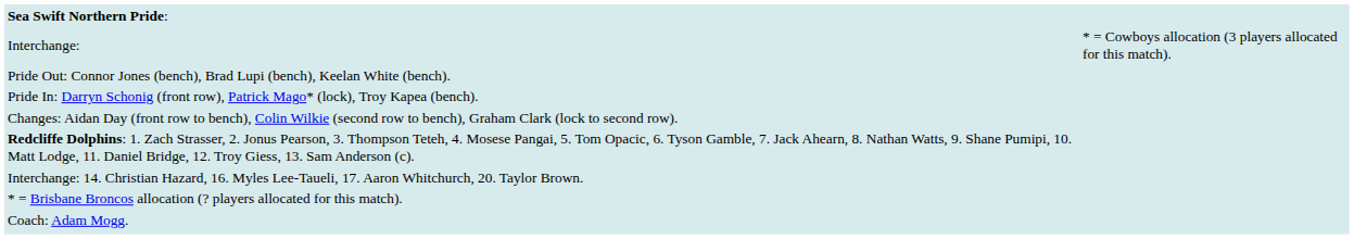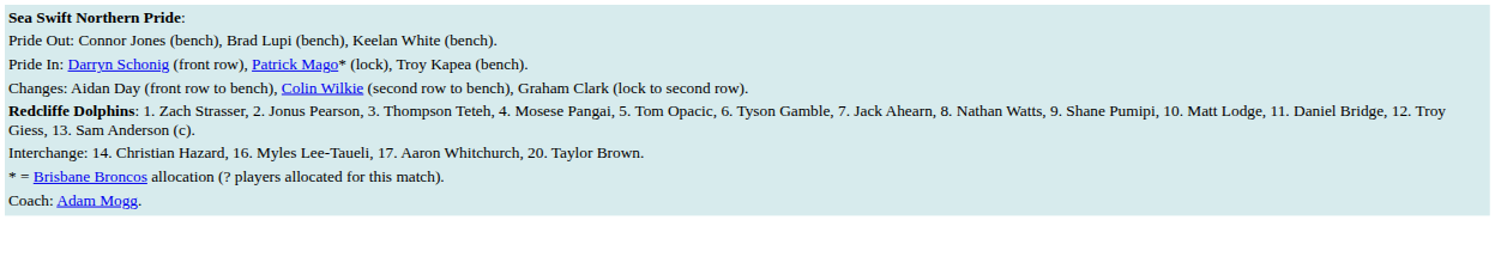- row: Interchange: | * = Cowboys allocation (3 players allocated for this match).
